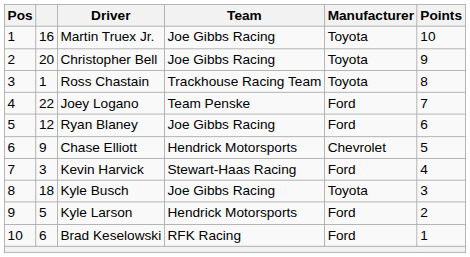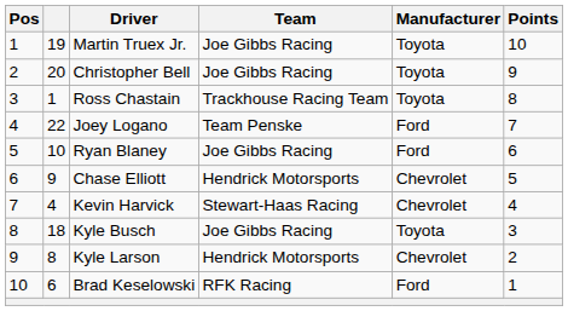Martin Truex Jr. | column 2: 16 -> 19
Ryan Blaney | column 2: 12 -> 10
Kevin Harvick | column 2: 3 -> 4
Kevin Harvick | Manufacturer: Ford -> Chevrolet
Kyle Larson | column 2: 5 -> 8
Kyle Larson | Manufacturer: Ford -> Chevrolet
